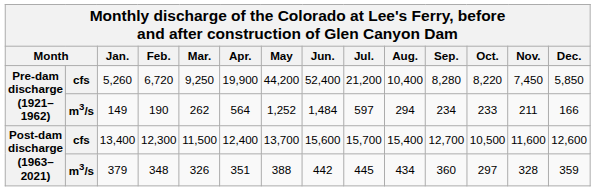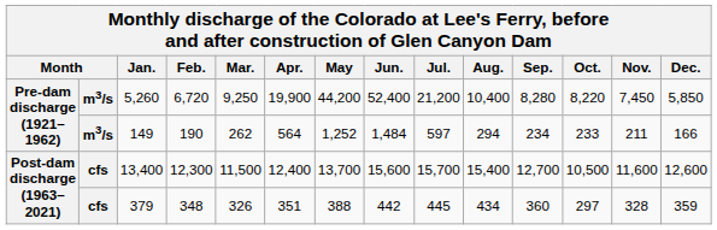5,260 | column 2: cfs -> m3/s
379 | column 2: m3/s -> cfs
